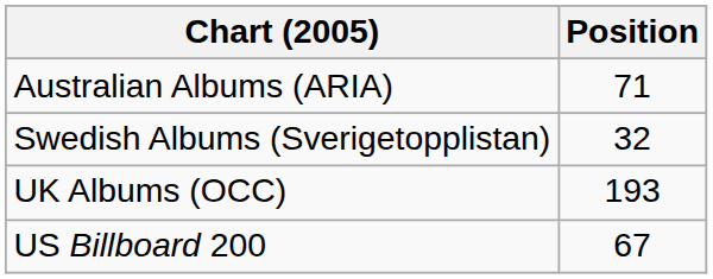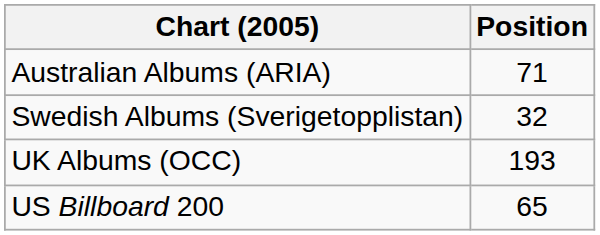US Billboard 200 | Position: 67 -> 65
